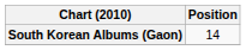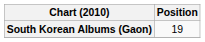South Korean Albums (Gaon) | Position: 14 -> 19
